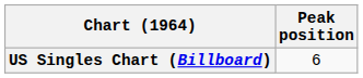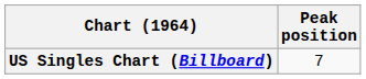US Singles Chart (Billboard) | Peak position: 6 -> 7
